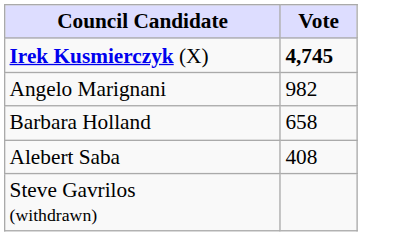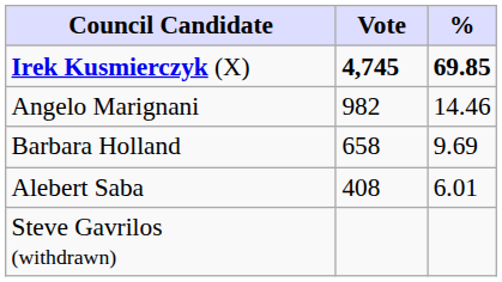+ column: % | 69.85 | 14.46 | 9.69 | 6.01
